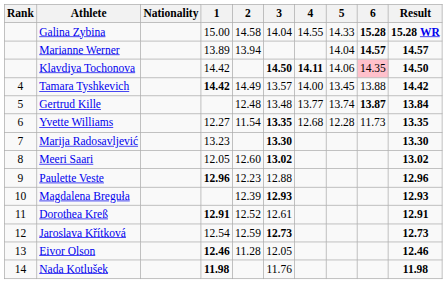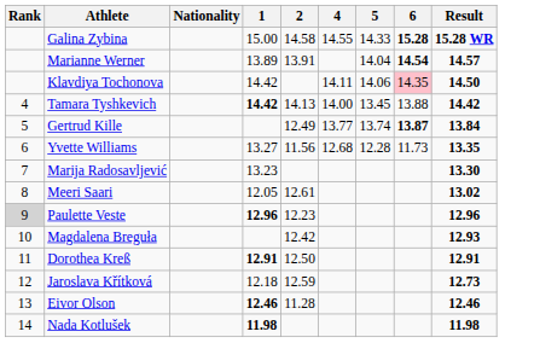- column: 3 | 14.04 | 14.50 | 13.57 | 13.48 | 13.35 | 13.30 | 13.02 | 12.88 | 12.93 | 12.61 | 12.73 | 12.05 | 11.76
Marianne Werner | 2: 13.94 -> 13.91
Marianne Werner | 6: 14.57 -> 14.54
Klavdiya Tochonova | 4: bold -> normal
Tamara Tyshkevich | 2: 14.49 -> 14.13
Gertrud Kille | 2: 12.48 -> 12.49
Yvette Williams | 1: 12.27 -> 13.27
Yvette Williams | 2: 11.54 -> 11.56
Meeri Saari | 2: 12.60 -> 12.61
Paulette Veste | Rank: no background -> lightgrey background
Magdalena Breguła | 2: 12.39 -> 12.42
Dorothea Kreß | 2: 12.52 -> 12.50
Jaroslava Křítková | 1: 12.54 -> 12.18
